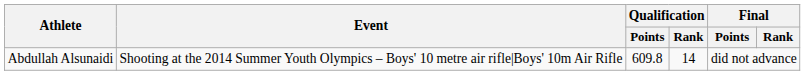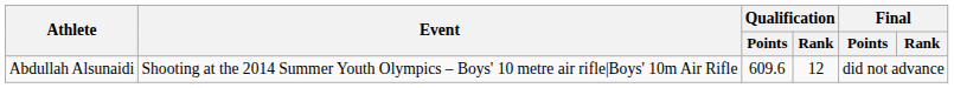Abdullah Alsunaidi | Qualification / Points: 609.8 -> 609.6
Abdullah Alsunaidi | Qualification / Rank: 14 -> 12
